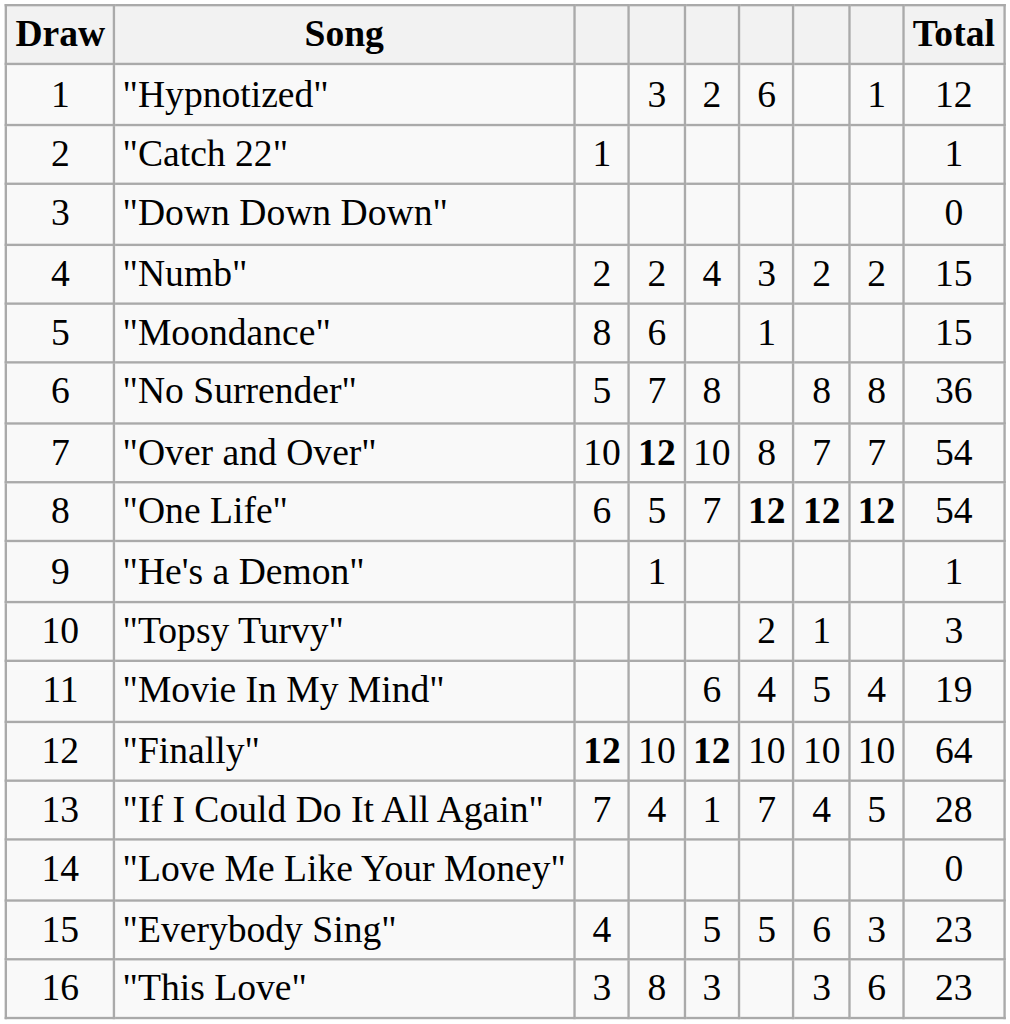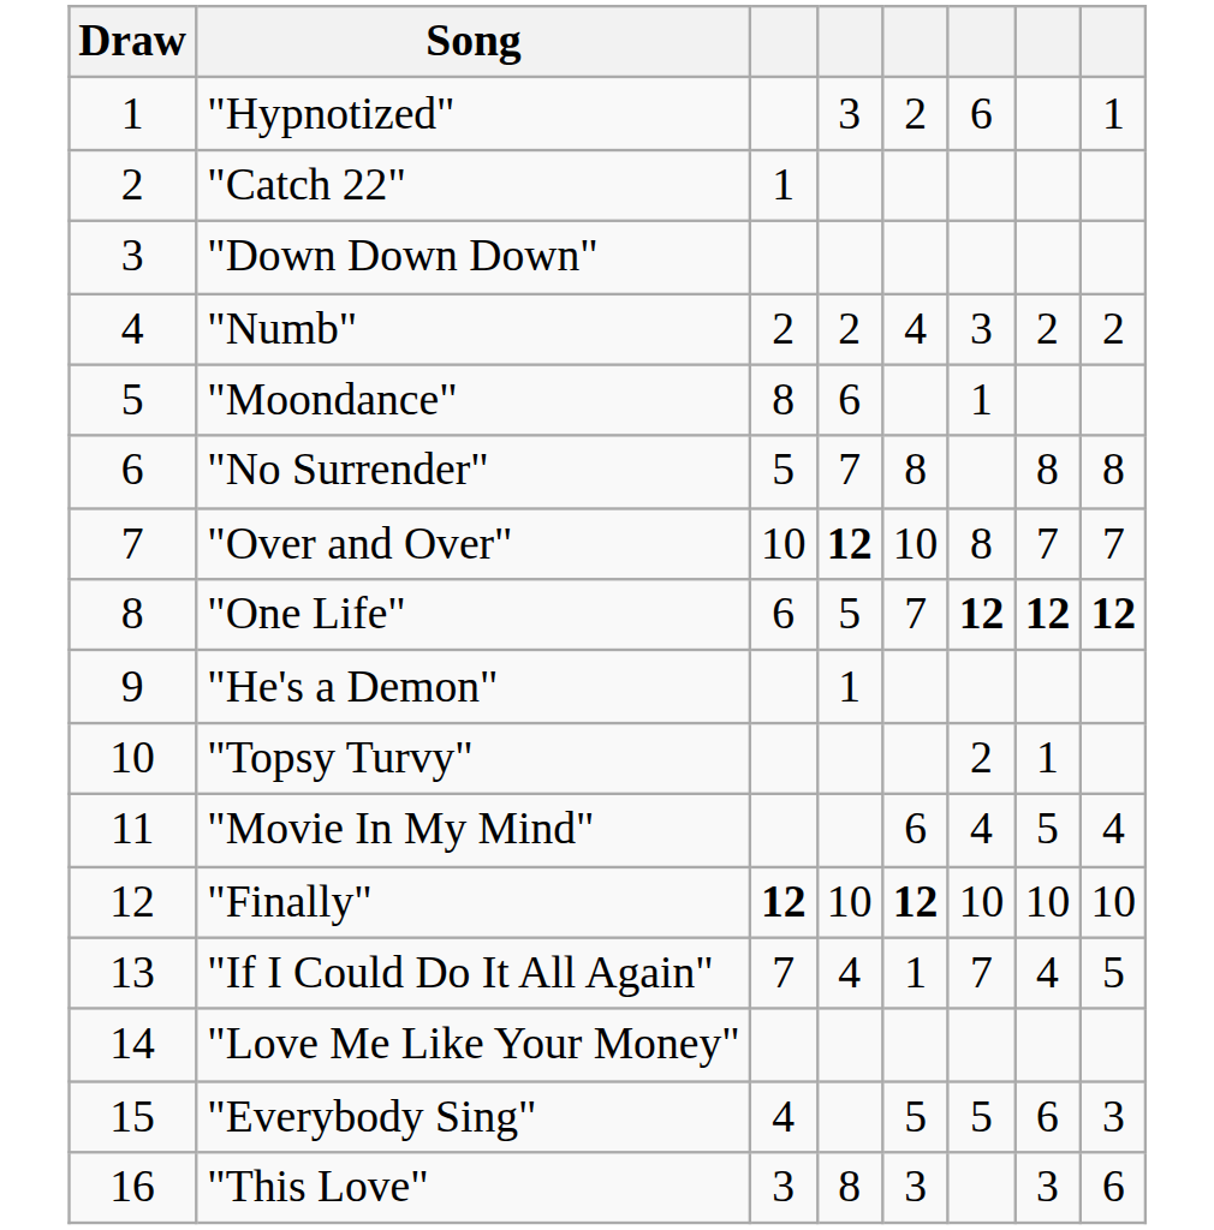- column: Total | 12 | 1 | 0 | 15 | 15 | 36 | 54 | 54 | 1 | 3 | 19 | 64 | 28 | 0 | 23 | 23
